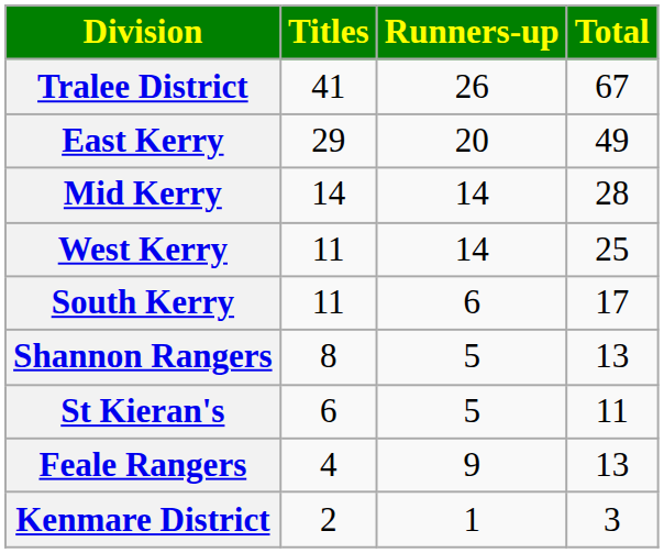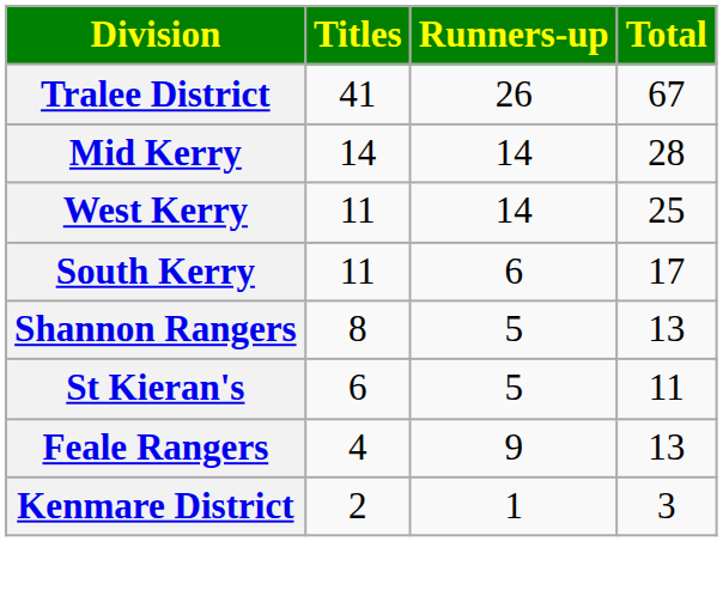- row: East Kerry | 29 | 20 | 49
